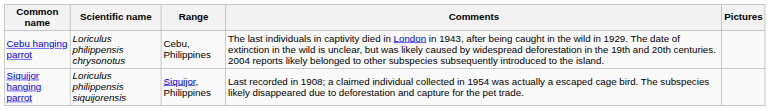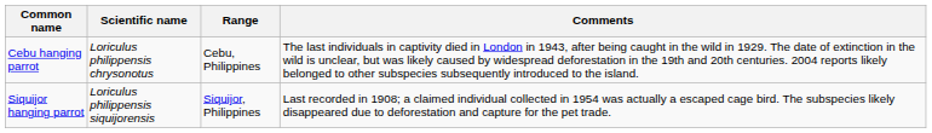- column: Pictures
